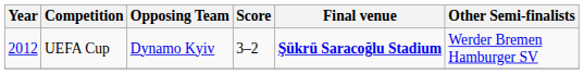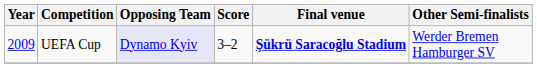UEFA Cup | Year: 2012 -> 2009
UEFA Cup | Opposing Team: no background -> lavender background
